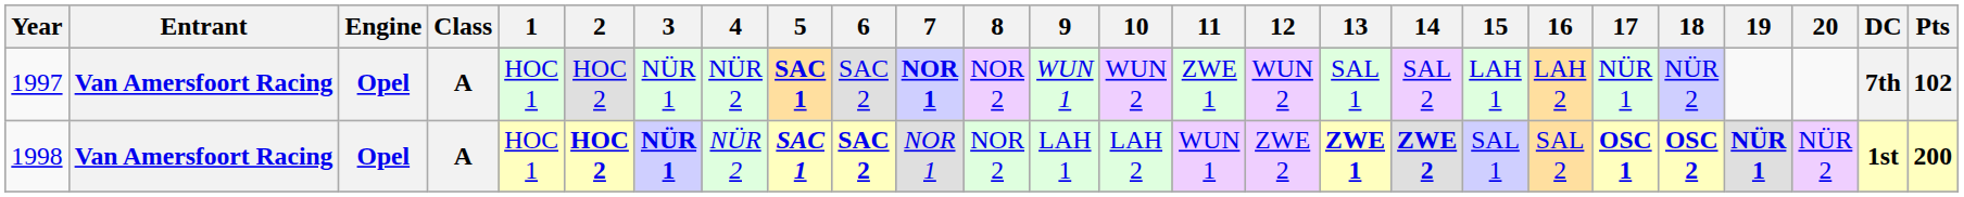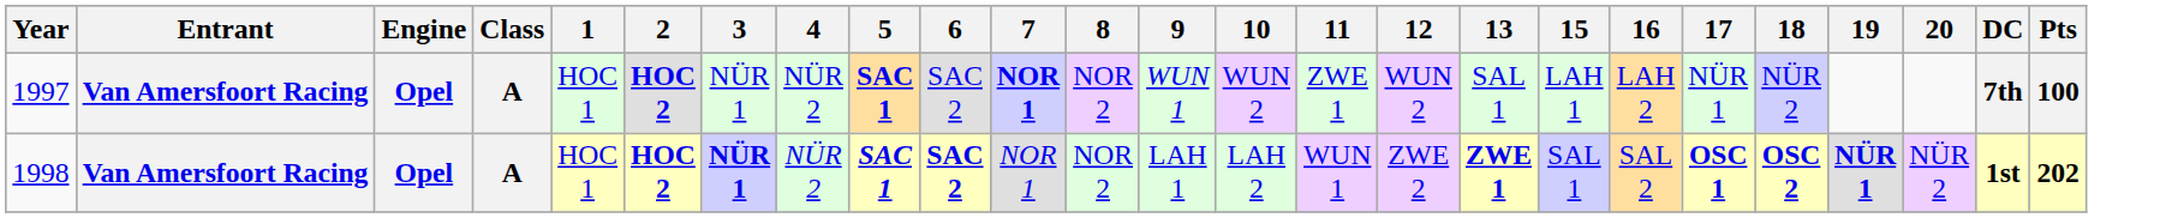- column: 14 | SAL 2 | ZWE 2
1997 | 2: normal -> bold
1997 | Pts: 102 -> 100
1998 | Pts: 200 -> 202
